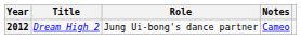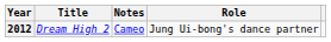columns swapped: Role <-> Notes
